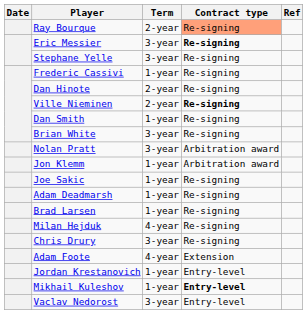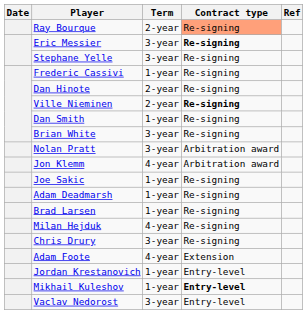Jon Klemm | Term: 1-year -> 4-year
